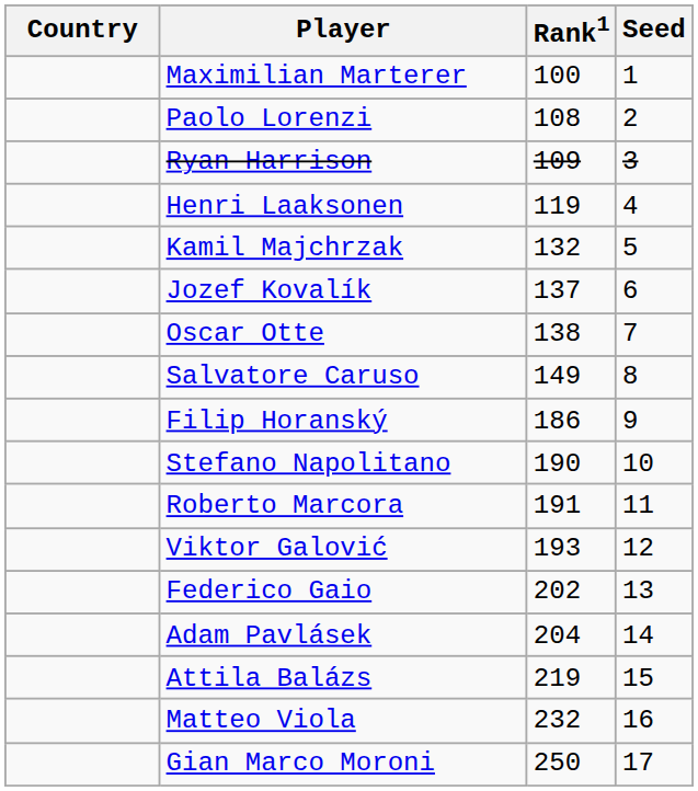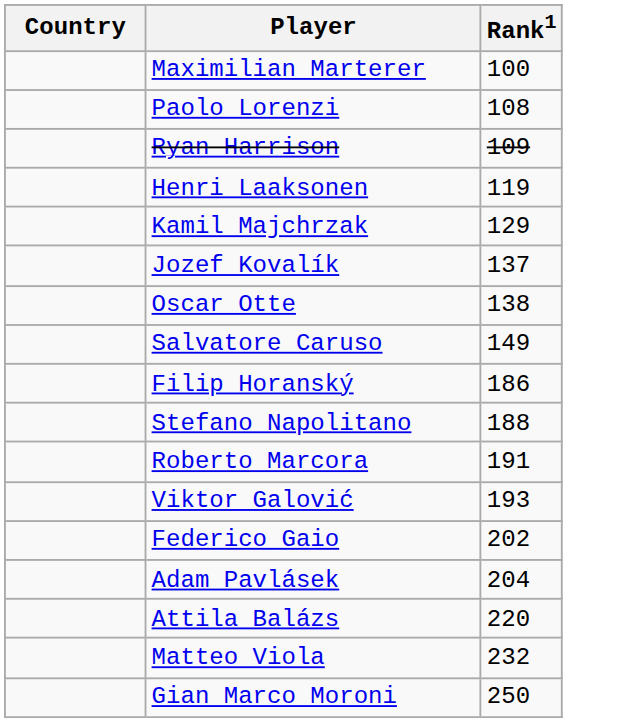- column: Seed | 1 | 2 | 3 | 4 | 5 | 6 | 7 | 8 | 9 | 10 | 11 | 12 | 13 | 14 | 15 | 16 | 17
Kamil Majchrzak | Rank1: 132 -> 129
Stefano Napolitano | Rank1: 190 -> 188
Attila Balázs | Rank1: 219 -> 220
